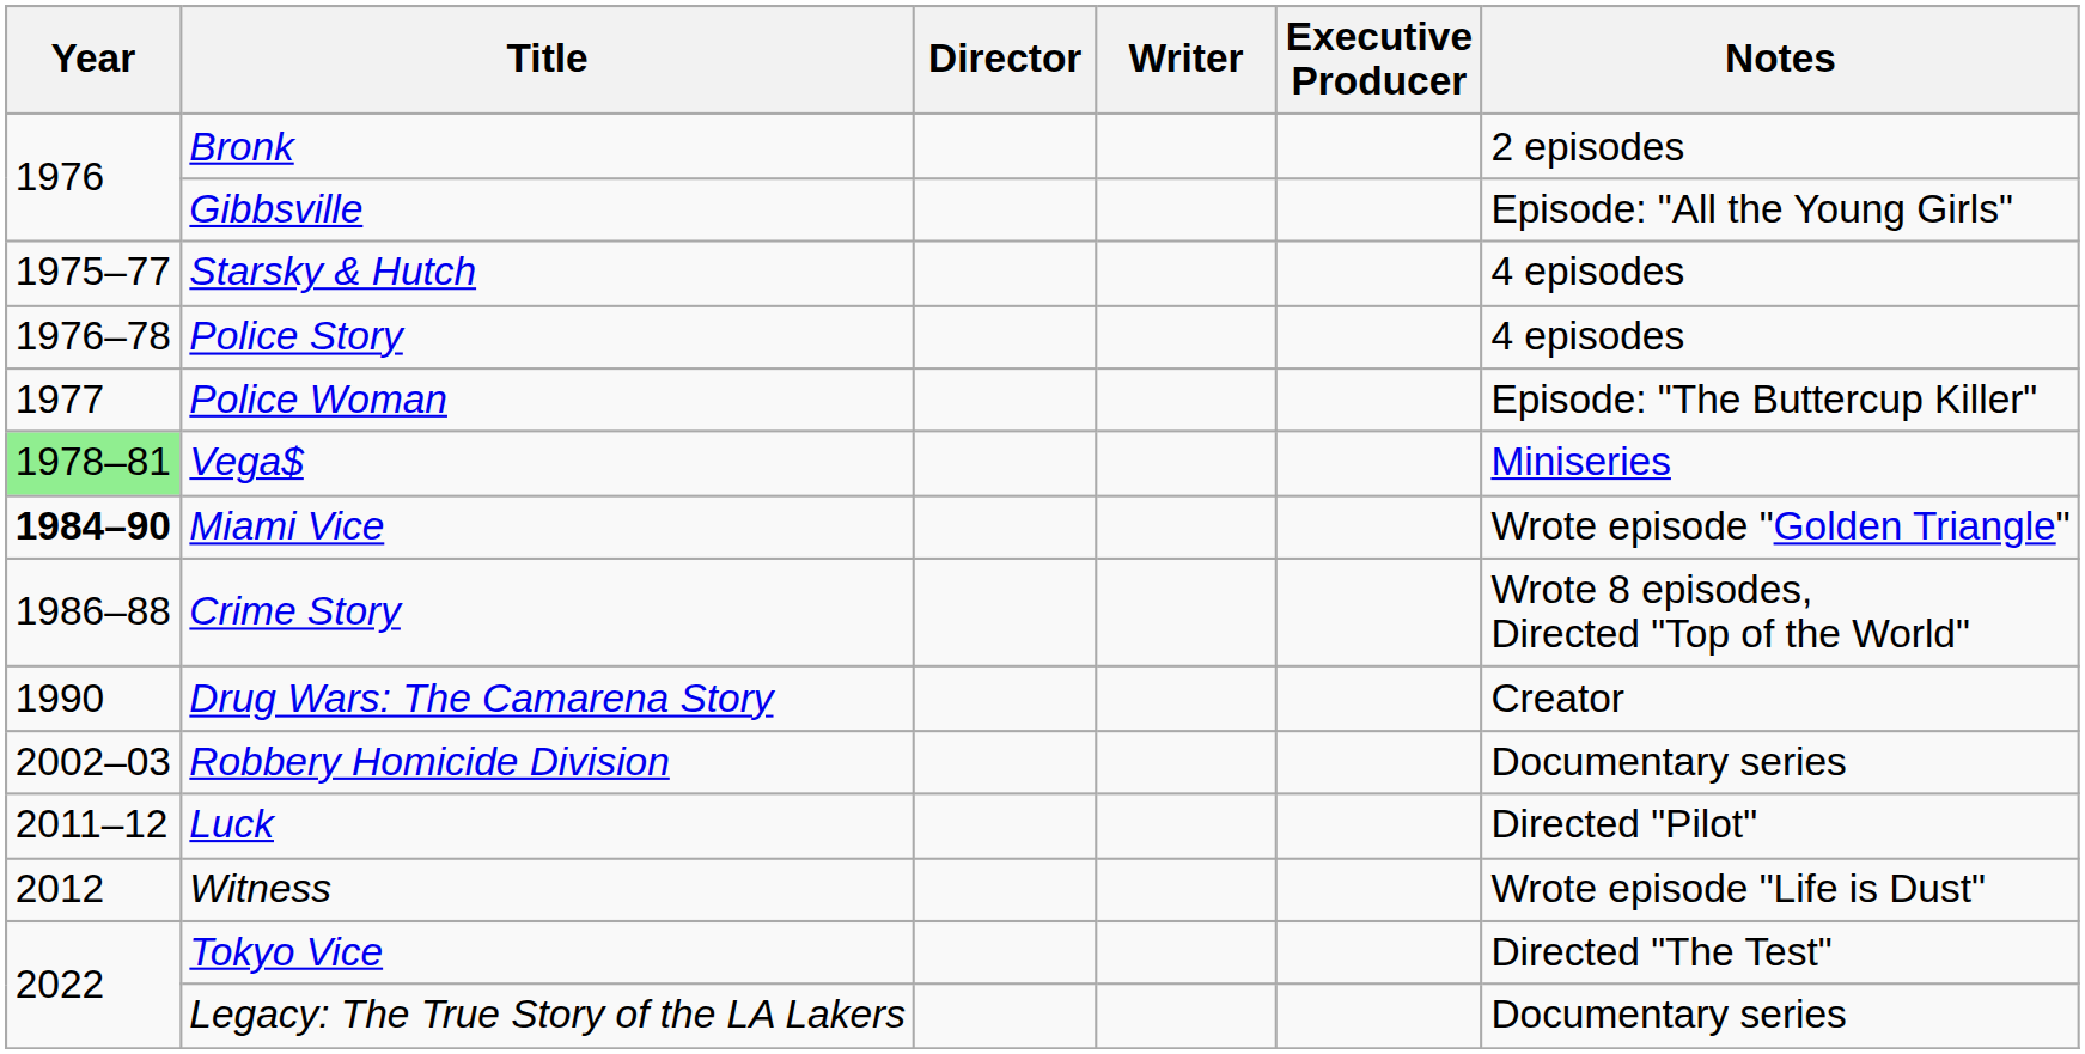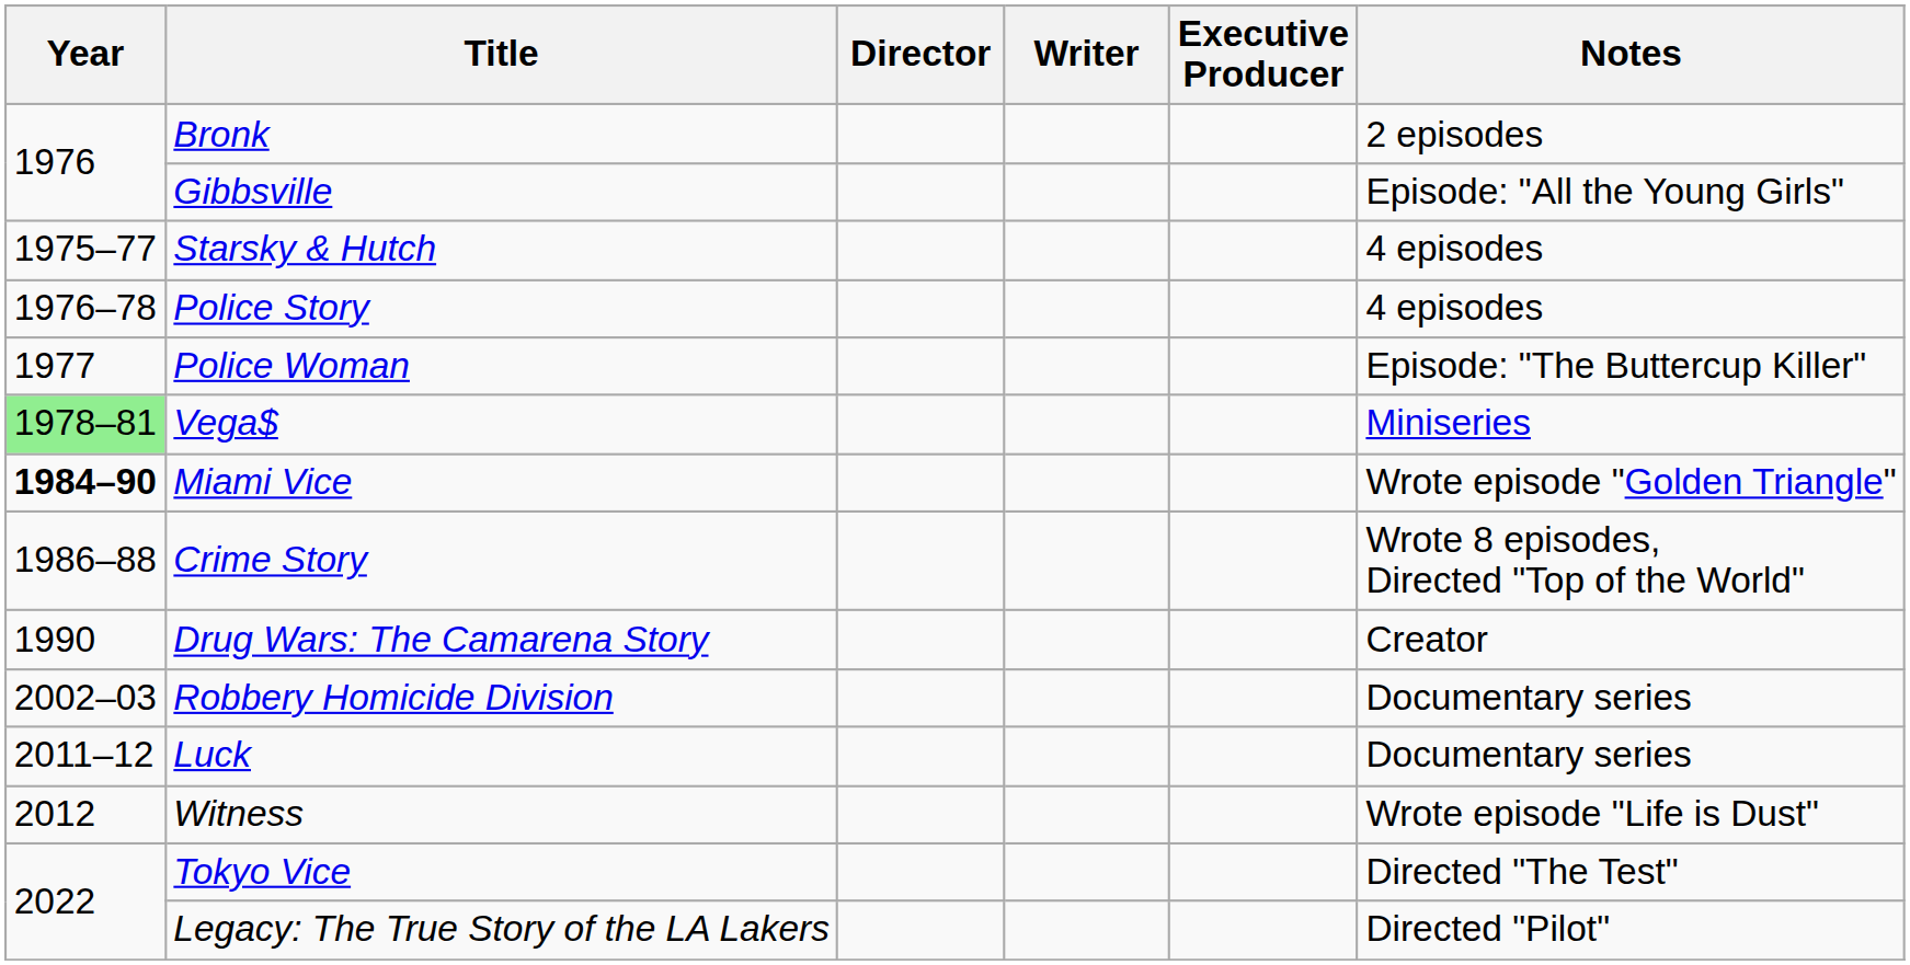Luck | Notes: Directed "Pilot" -> Documentary series
Legacy: The True Story of the LA Lakers | Notes: Documentary series -> Directed "Pilot"
